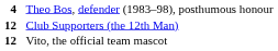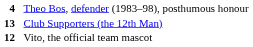Club Supporters (the 12th Man) | column 1: 12 -> 13
